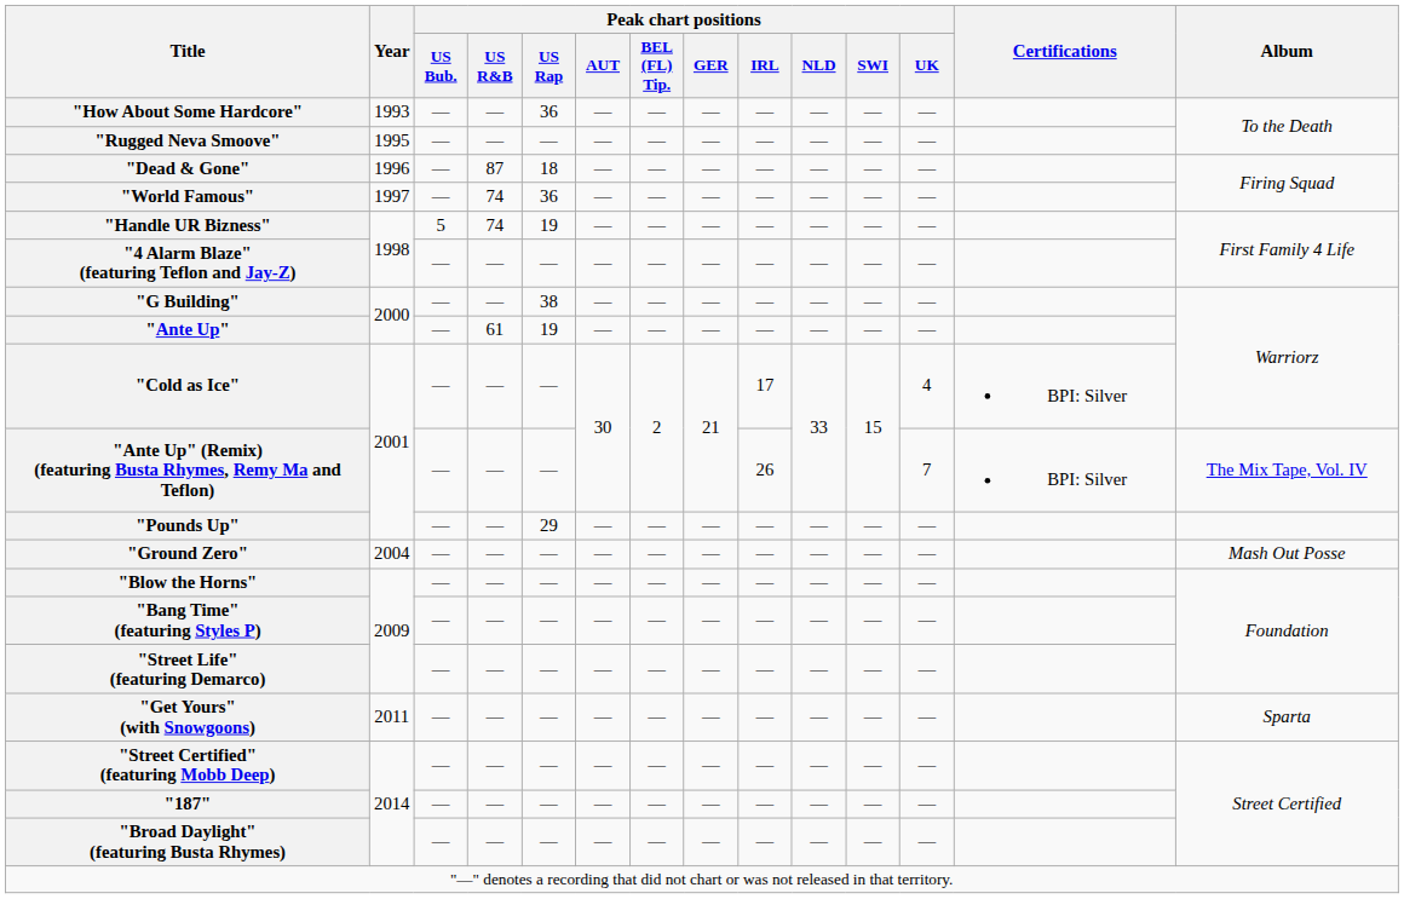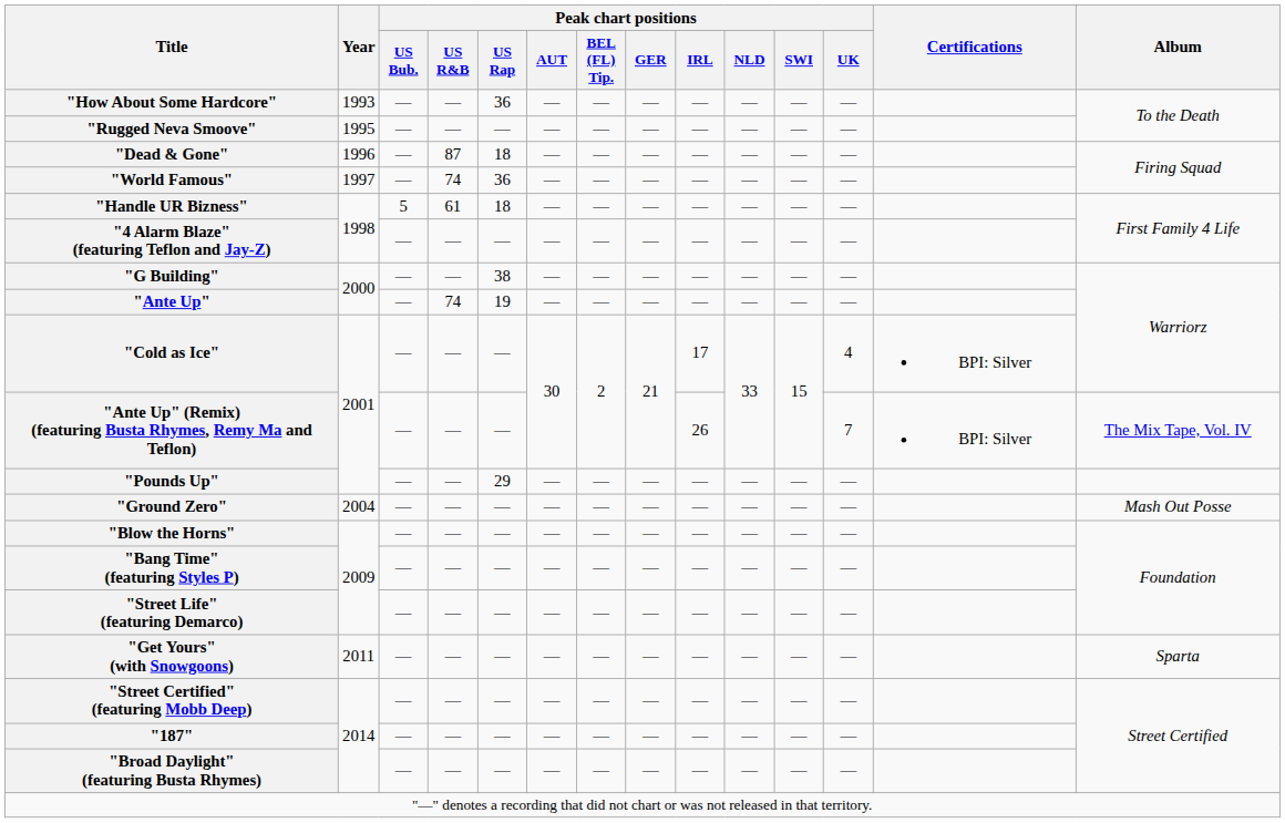"Handle UR Bizness" | Peak chart positions / US R&B: 74 -> 61
"Handle UR Bizness" | Peak chart positions / US Rap: 19 -> 18
"Ante Up" | Peak chart positions / US R&B: 61 -> 74
